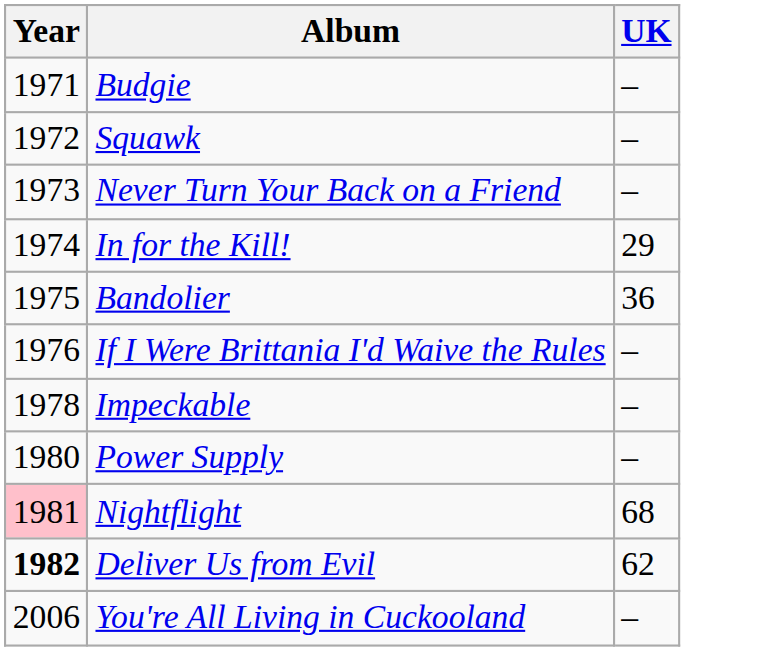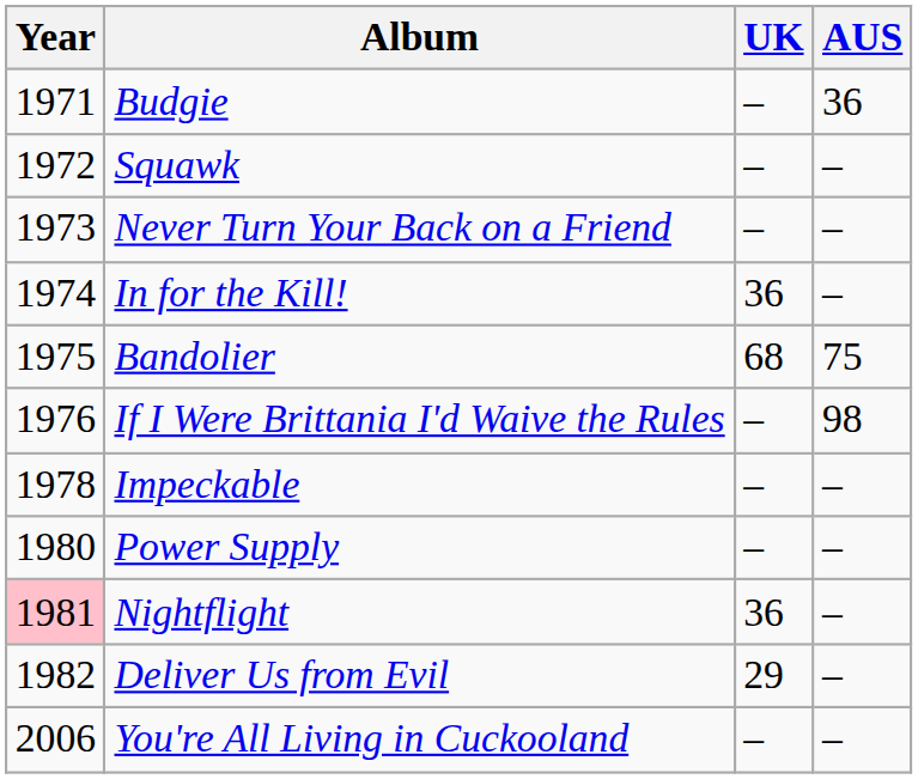+ column: AUS | 36 | – | – | – | 75 | 98 | – | – | – | – | –
In for the Kill! | UK: 29 -> 36
Bandolier | UK: 36 -> 68
Nightflight | UK: 68 -> 36
Deliver Us from Evil | Year: bold -> normal
Deliver Us from Evil | UK: 62 -> 29
